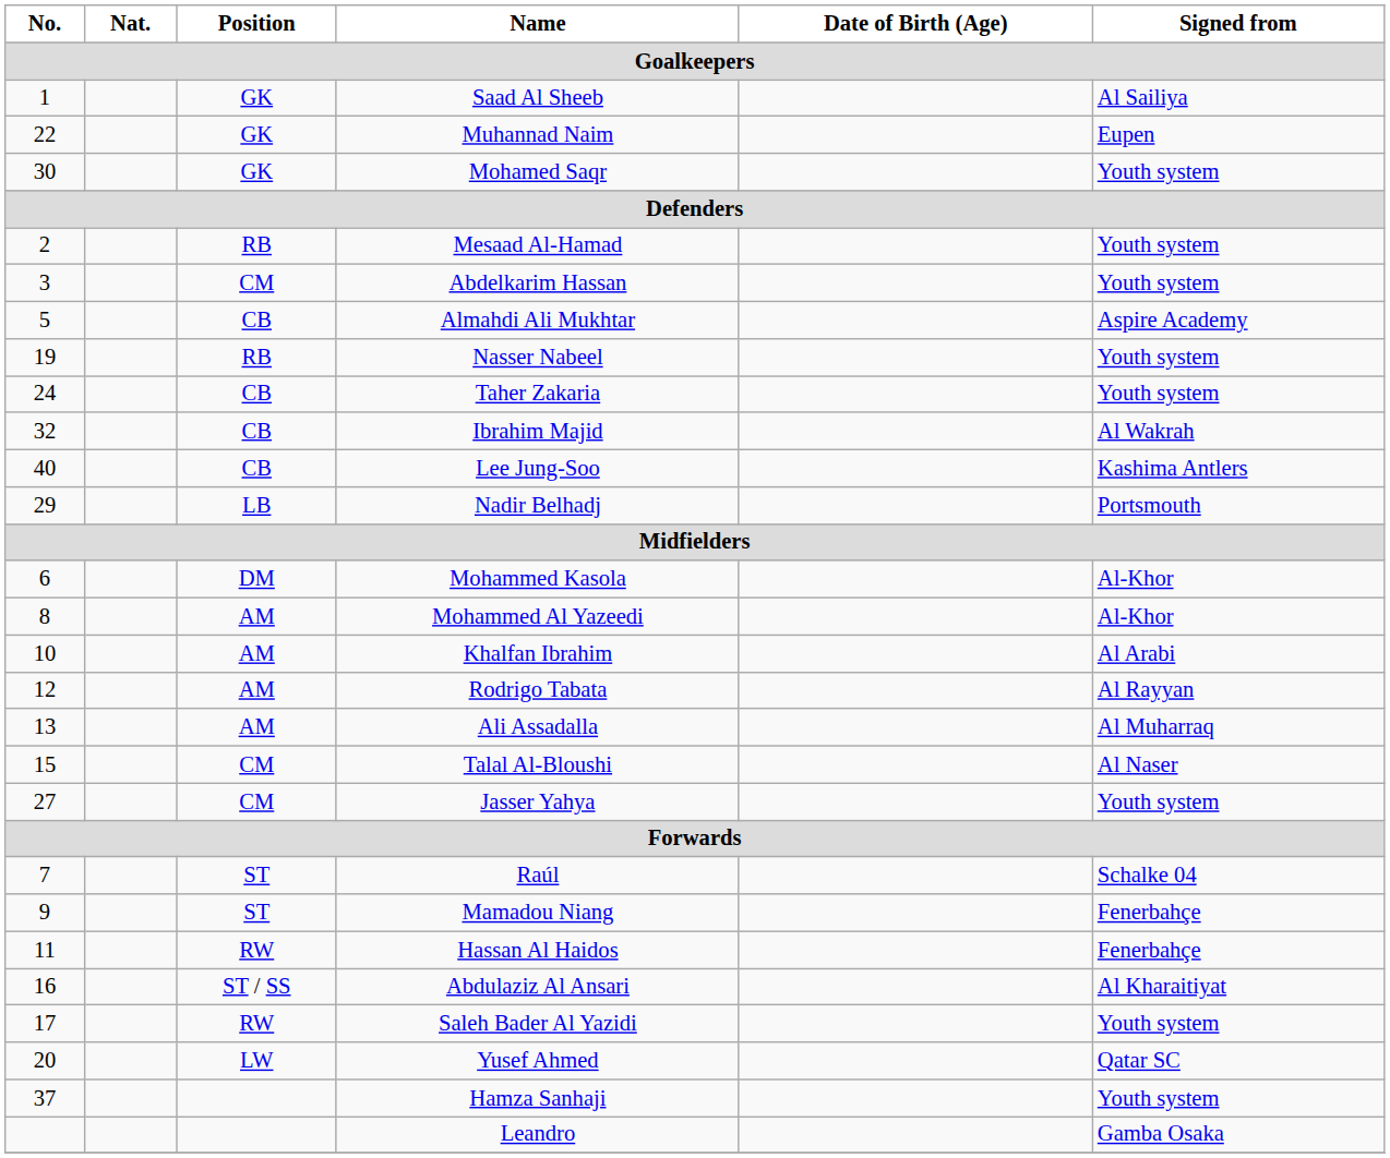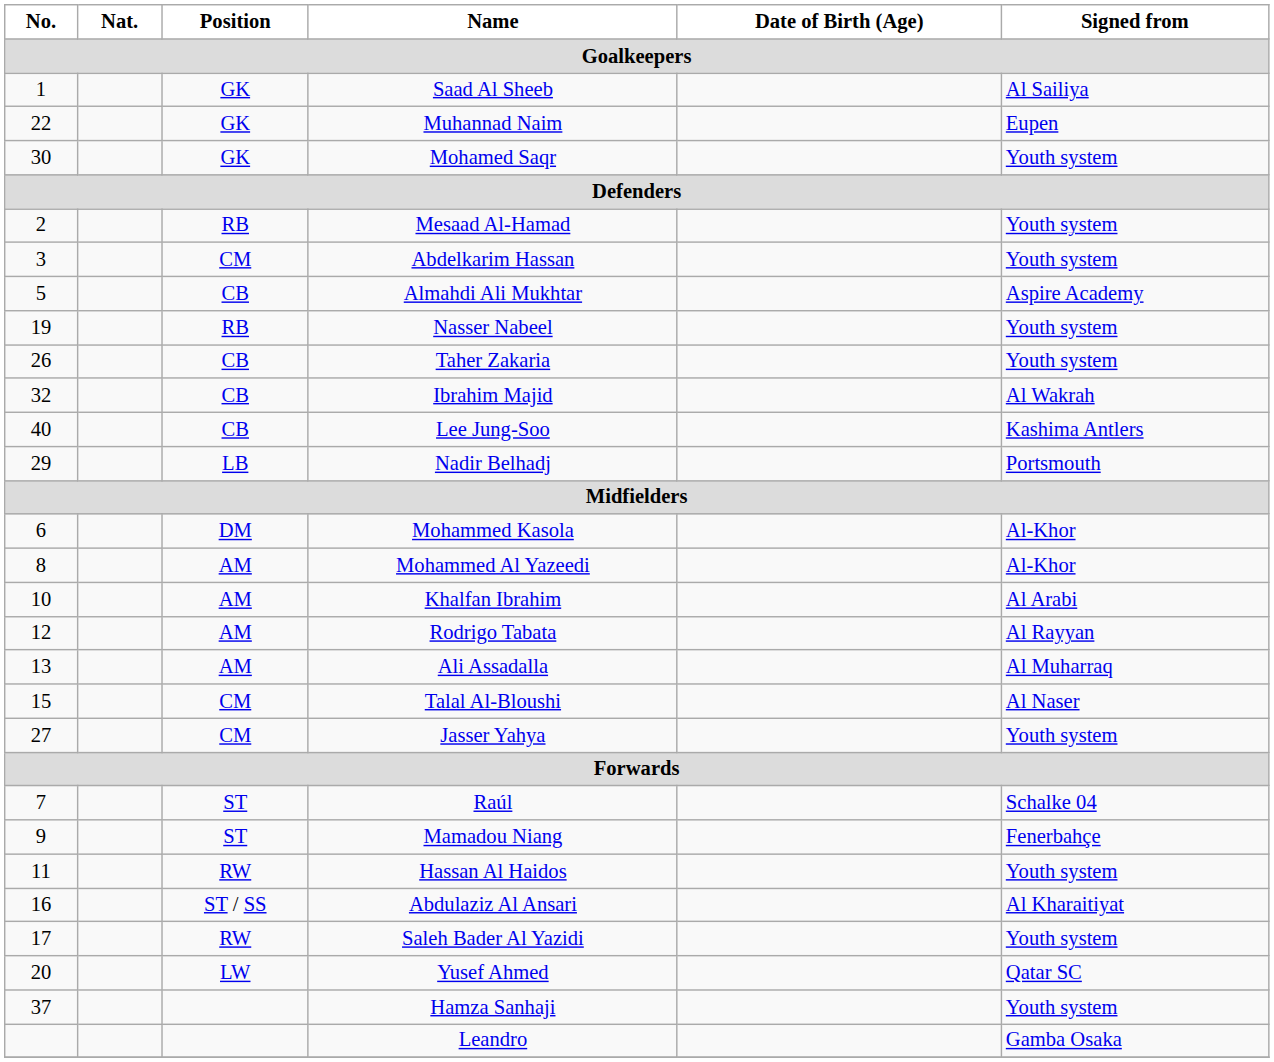Taher Zakaria | No.: 24 -> 26
Hassan Al Haidos | Signed from: Fenerbahçe -> Youth system
